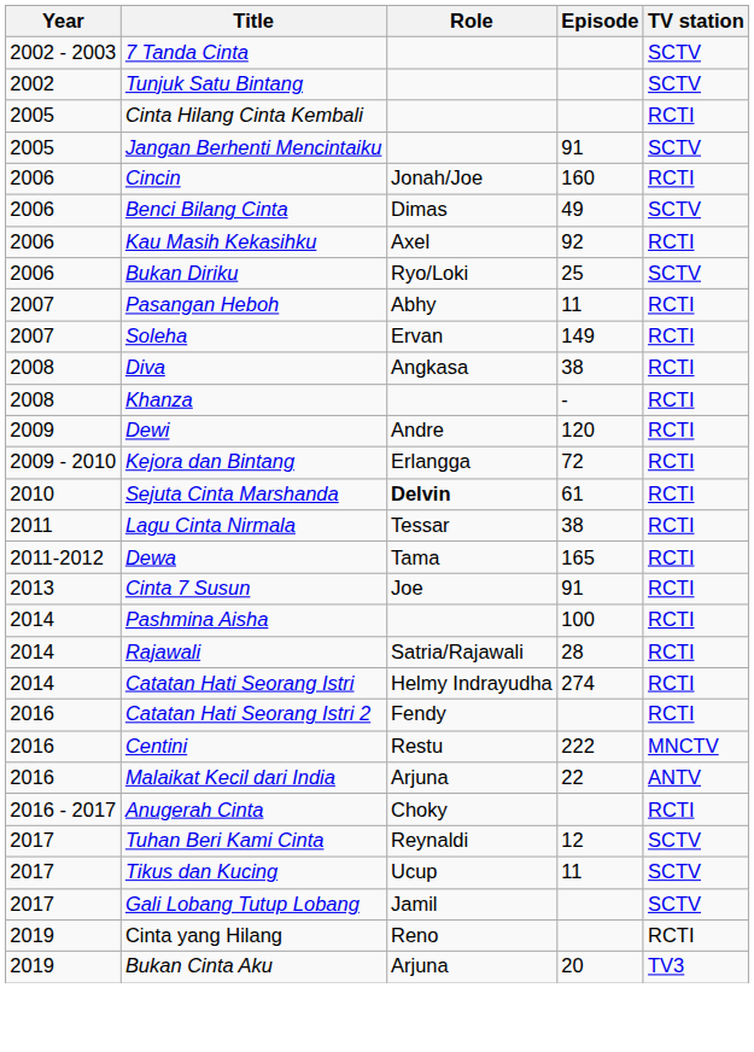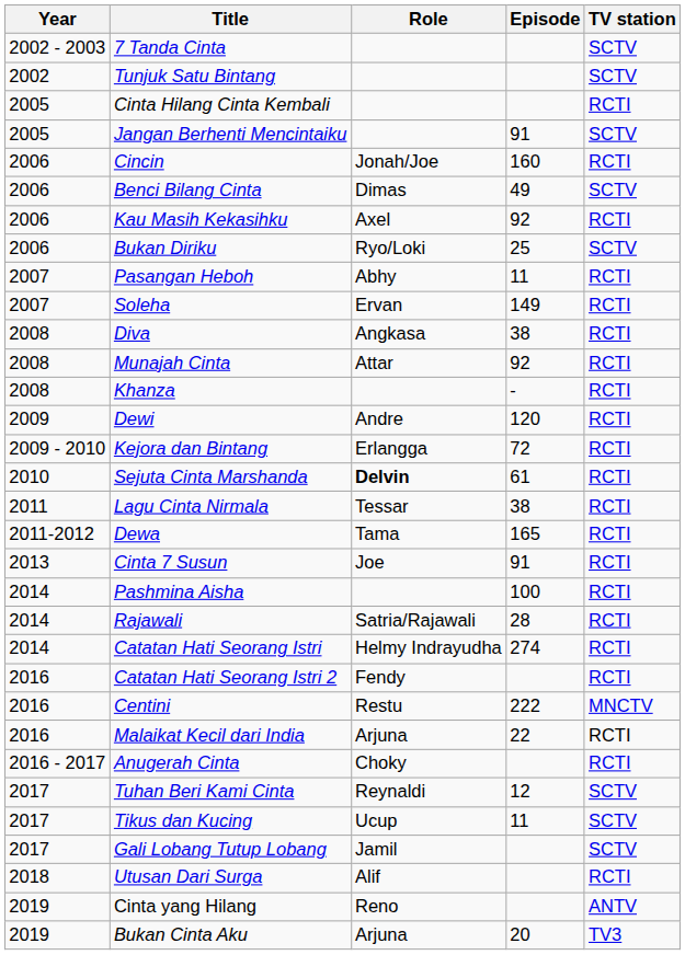+ row: 2008 | Munajah Cinta | Attar | 92 | RCTI
Malaikat Kecil dari India | TV station: ANTV -> RCTI
+ row: 2018 | Utusan Dari Surga | Alif | RCTI
Cinta yang Hilang | TV station: RCTI -> ANTV
